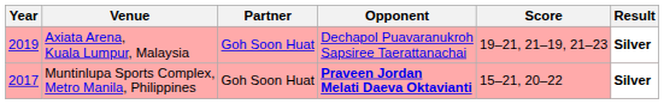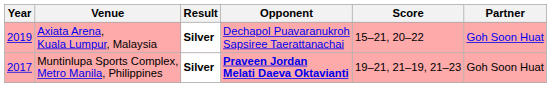columns swapped: Partner <-> Result
Axiata Arena, Kuala Lumpur, Malaysia | Score: 19–21, 21–19, 21–23 -> 15–21, 20–22
Muntinlupa Sports Complex, Metro Manila, Philippines | Score: 15–21, 20–22 -> 19–21, 21–19, 21–23
